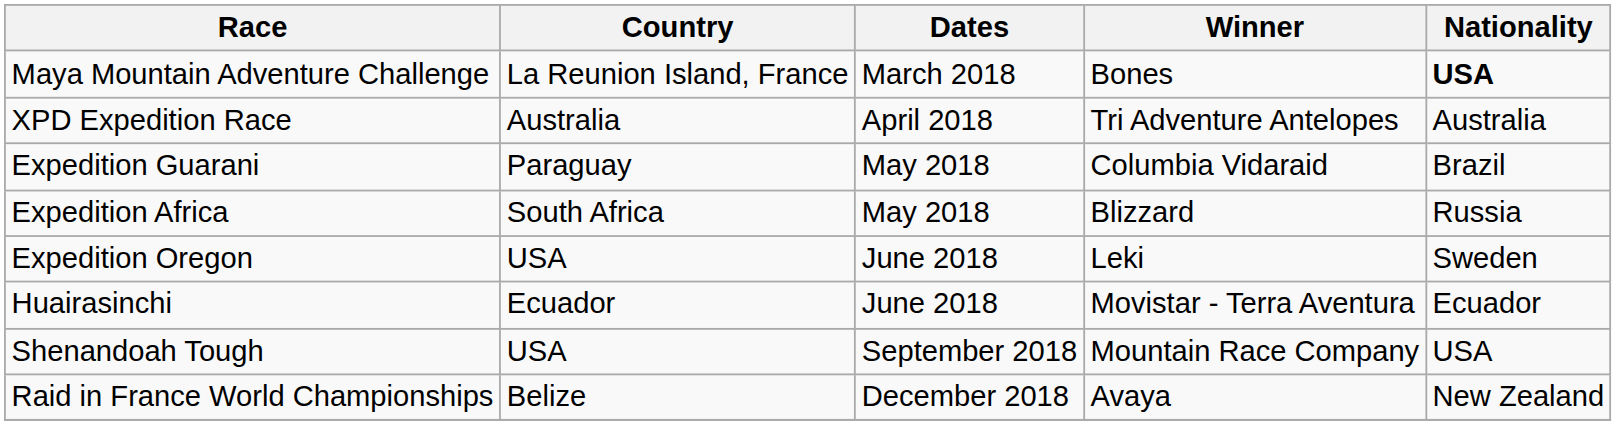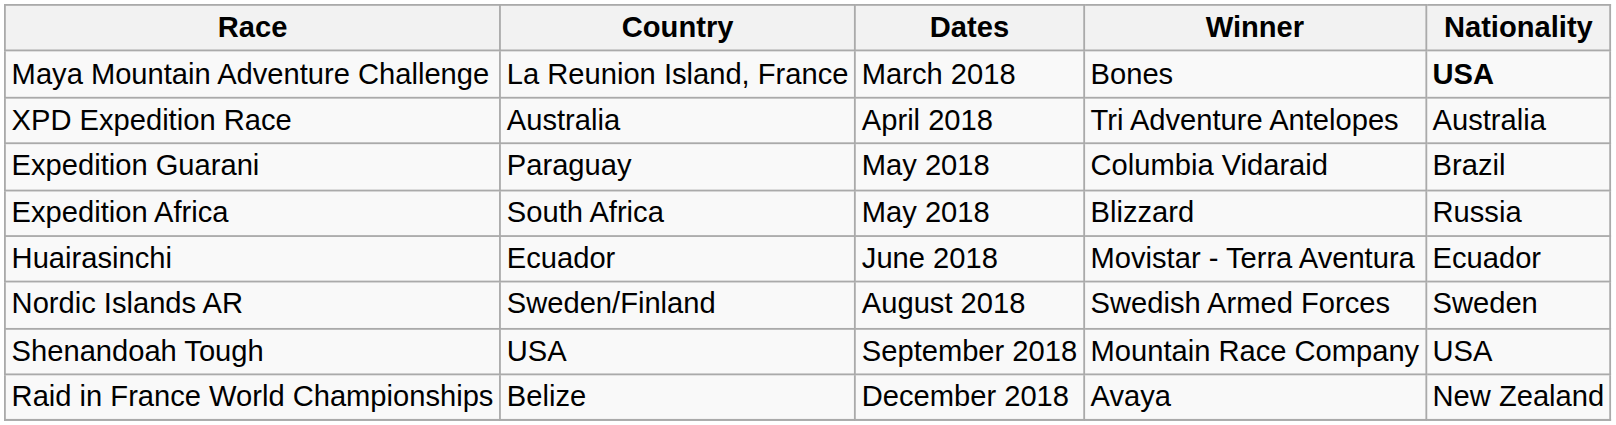- row: Expedition Oregon | USA | June 2018 | Leki | Sweden
+ row: Nordic Islands AR | Sweden/Finland | August 2018 | Swedish Armed Forces | Sweden
